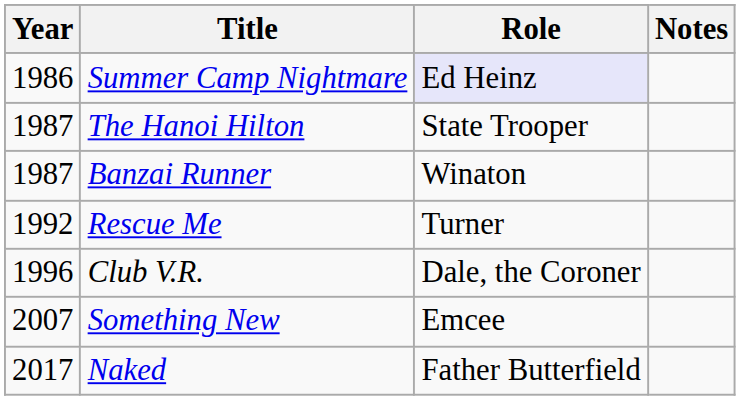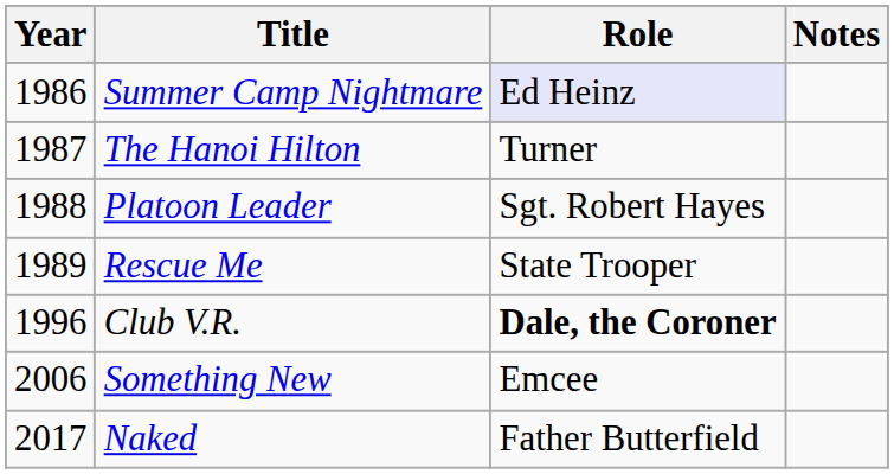The Hanoi Hilton | Role: State Trooper -> Turner
- row: 1987 | Banzai Runner | Winaton
+ row: 1988 | Platoon Leader | Sgt. Robert Hayes
Rescue Me | Year: 1992 -> 1989
Rescue Me | Role: Turner -> State Trooper
Club V.R. | Role: normal -> bold
Something New | Year: 2007 -> 2006
